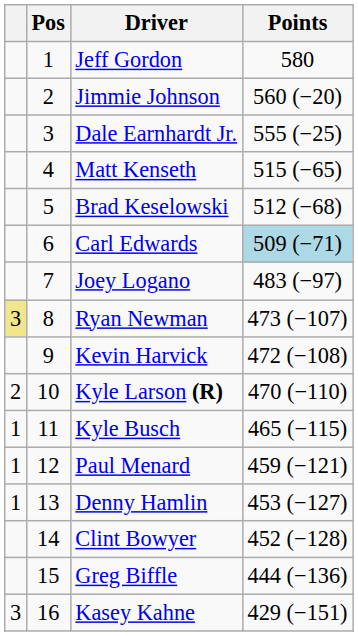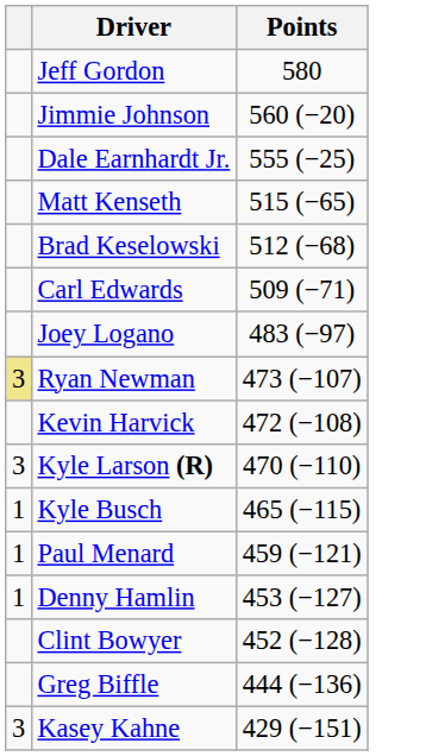- column: Pos | 1 | 2 | 3 | 4 | 5 | 6 | 7 | 8 | 9 | 10 | 11 | 12 | 13 | 14 | 15 | 16
Carl Edwards | Points: lightblue background -> no background
Kyle Larson (R) | column 1: 2 -> 3
